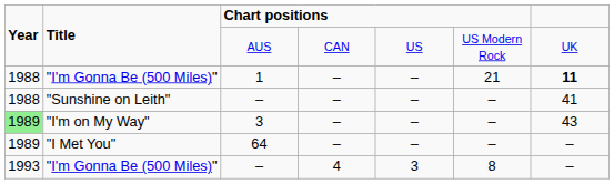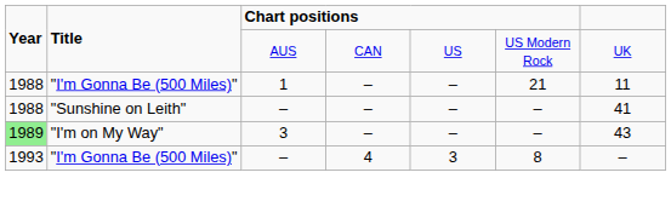"I'm Gonna Be (500 Miles)" / 1 | column 7: bold -> normal
- row: 1989 | "I Met You" | 64 | – | – | – | –
